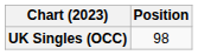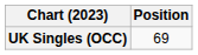UK Singles (OCC) | Position: 98 -> 69
